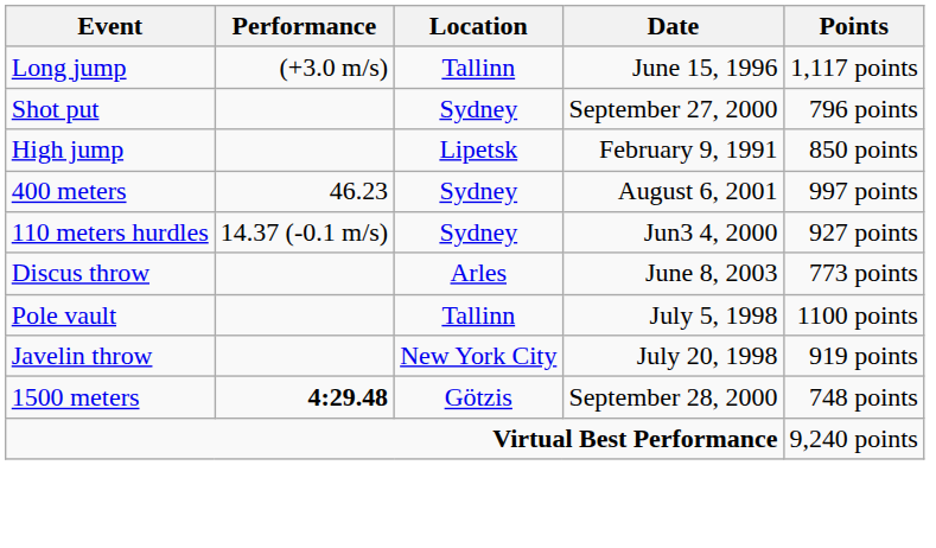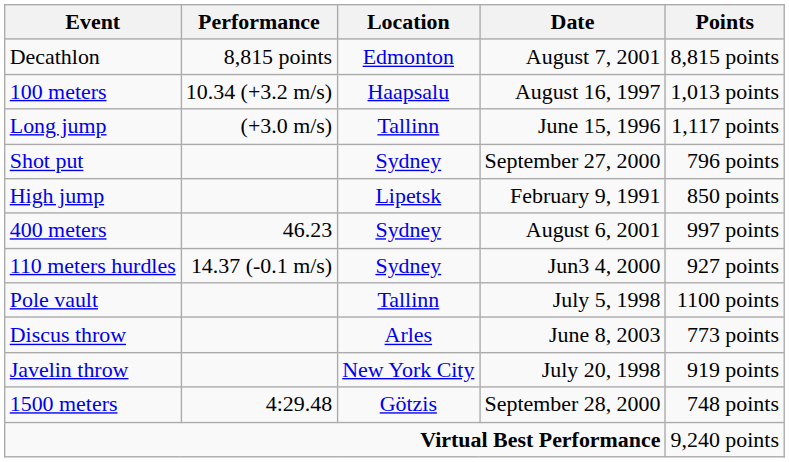+ row: Decathlon | 8,815 points | Edmonton | August 7, 2001 | 8,815 points
+ row: 100 meters | 10.34 (+3.2 m/s) | Haapsalu | August 16, 1997 | 1,013 points
rows swapped: Discus throw <-> Pole vault
1500 meters | Performance: bold -> normal
